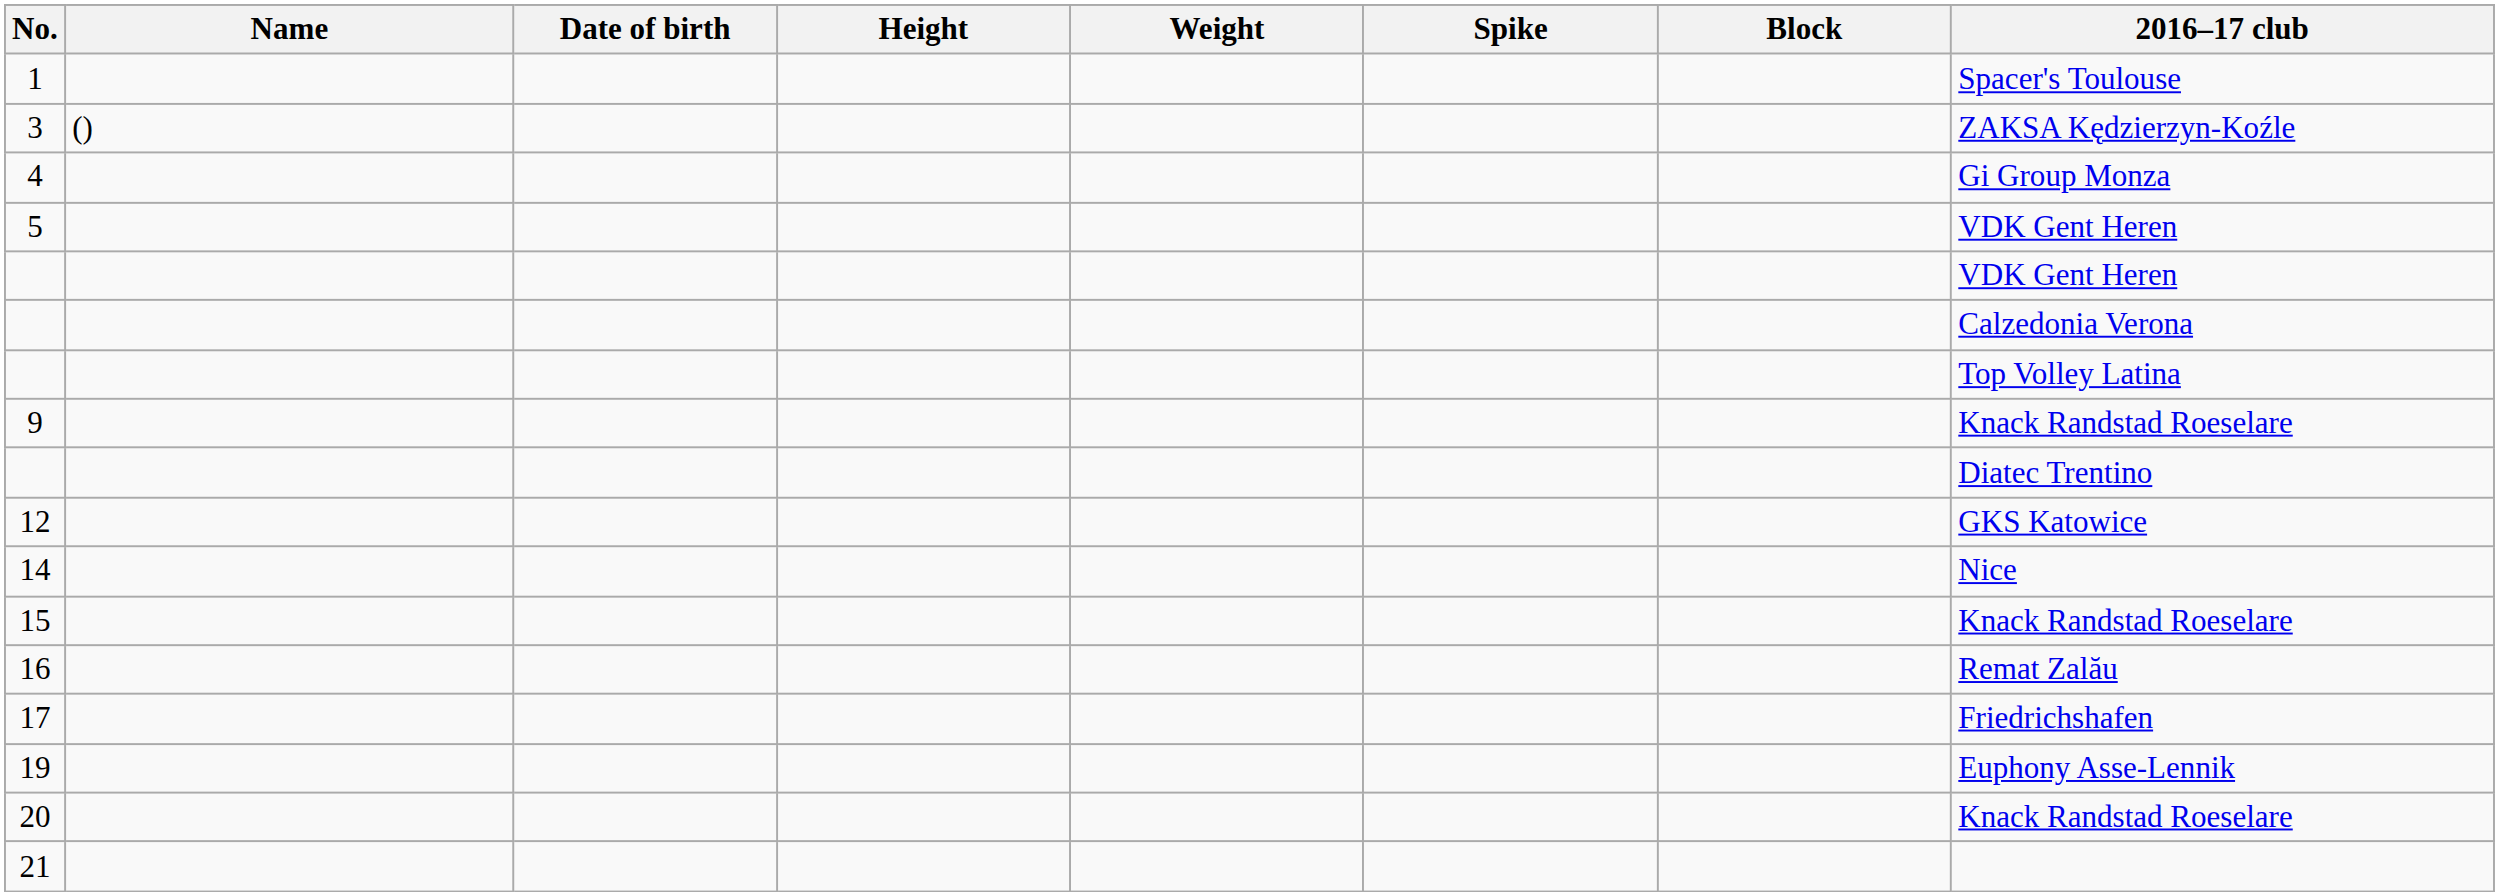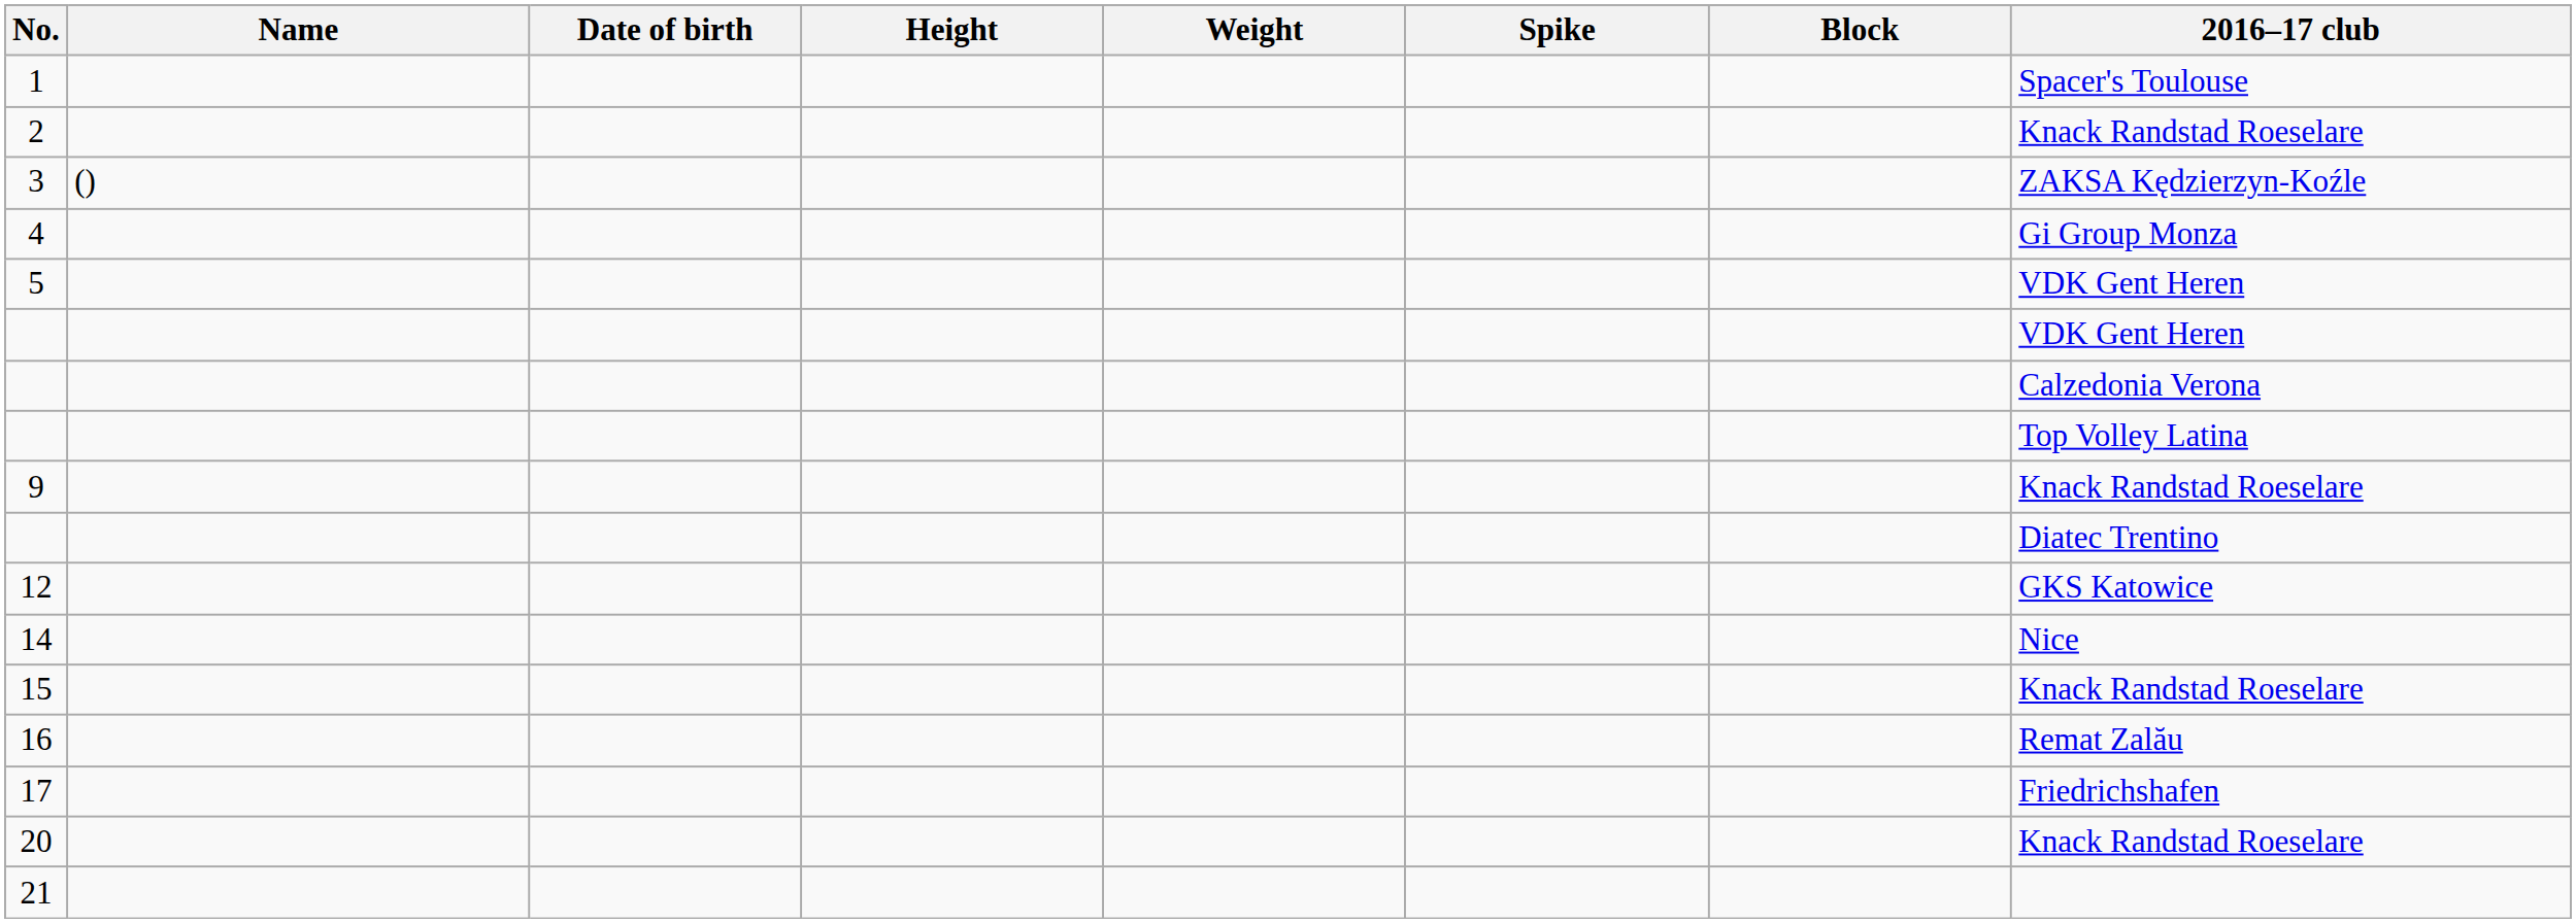+ row: 2 | Knack Randstad Roeselare
- row: 19 | Euphony Asse-Lennik
